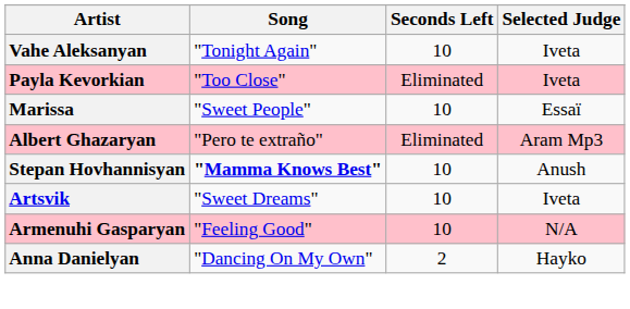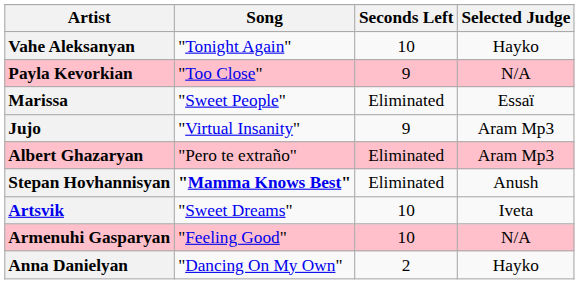Vahe Aleksanyan | Selected Judge: Iveta -> Hayko
Payla Kevorkian | Seconds Left: Eliminated -> 9
Payla Kevorkian | Selected Judge: Iveta -> N/A
Marissa | Seconds Left: 10 -> Eliminated
+ row: Jujo | "Virtual Insanity" | 9 | Aram Mp3
Stepan Hovhannisyan | Seconds Left: 10 -> Eliminated
